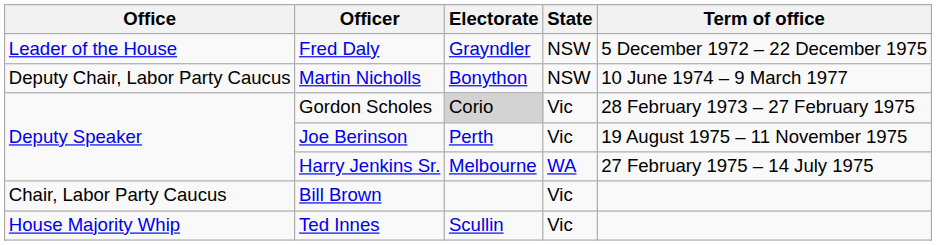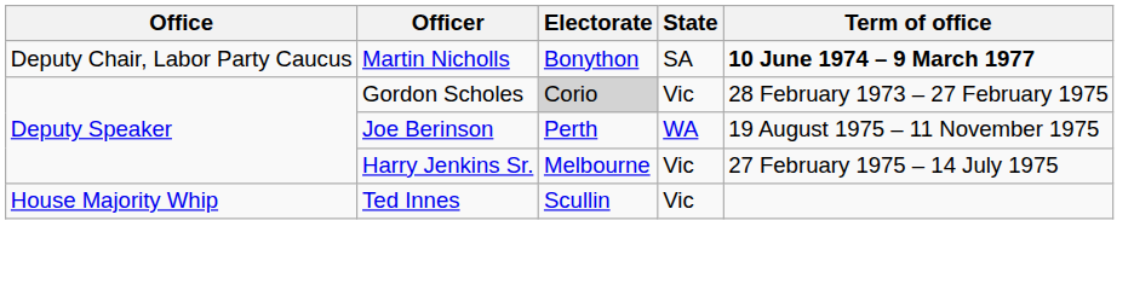- row: Leader of the House | Fred Daly | Grayndler | NSW | 5 December 1972 – 22 December 1975
Martin Nicholls | State: NSW -> SA
Martin Nicholls | Term of office: normal -> bold
Joe Berinson | State: Vic -> WA
Harry Jenkins Sr. | State: WA -> Vic
- row: Chair, Labor Party Caucus | Bill Brown | Vic
